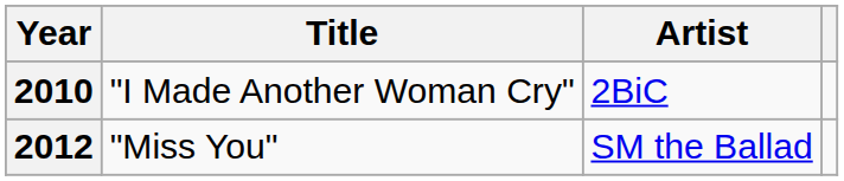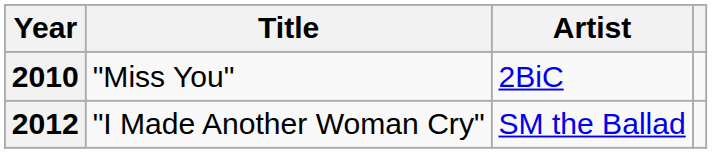2010 | Title: "I Made Another Woman Cry" -> "Miss You"
2012 | Title: "Miss You" -> "I Made Another Woman Cry"
